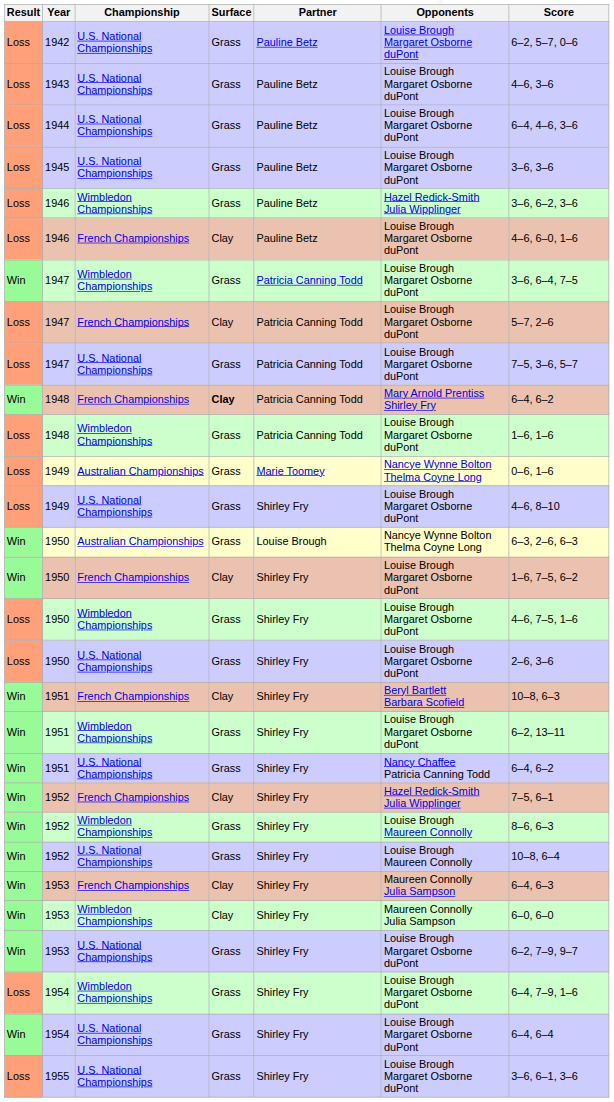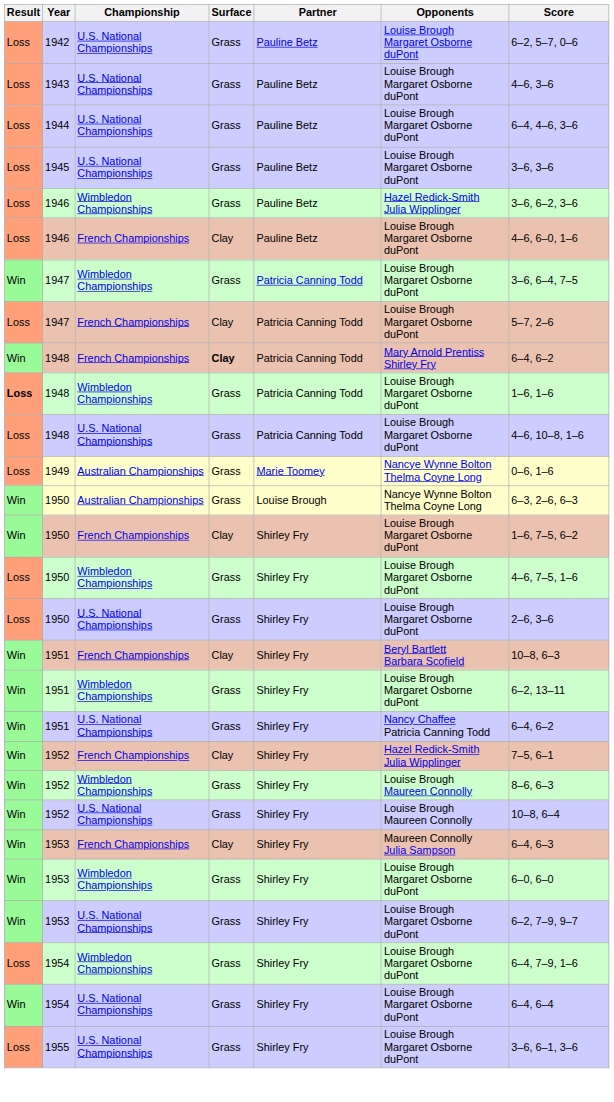- row: Loss | 1947 | U.S. National Championships | Grass | Patricia Canning Todd | Louise Brough Margaret Osborne duPont | 7–5, 3–6, 5–7
1948 / Wimbledon Championships | Result: normal -> bold
+ row: Loss | 1948 | U.S. National Championships | Grass | Patricia Canning Todd | Louise Brough Margaret Osborne duPont | 4–6, 10–8, 1–6
- row: Loss | 1949 | U.S. National Championships | Grass | Shirley Fry | Louise Brough Margaret Osborne duPont | 4–6, 8–10
1953 / Wimbledon Championships | Surface: Clay -> Grass
1953 / Wimbledon Championships | Opponents: Maureen Connolly Julia Sampson -> Louise Brough Margaret Osborne duPont
